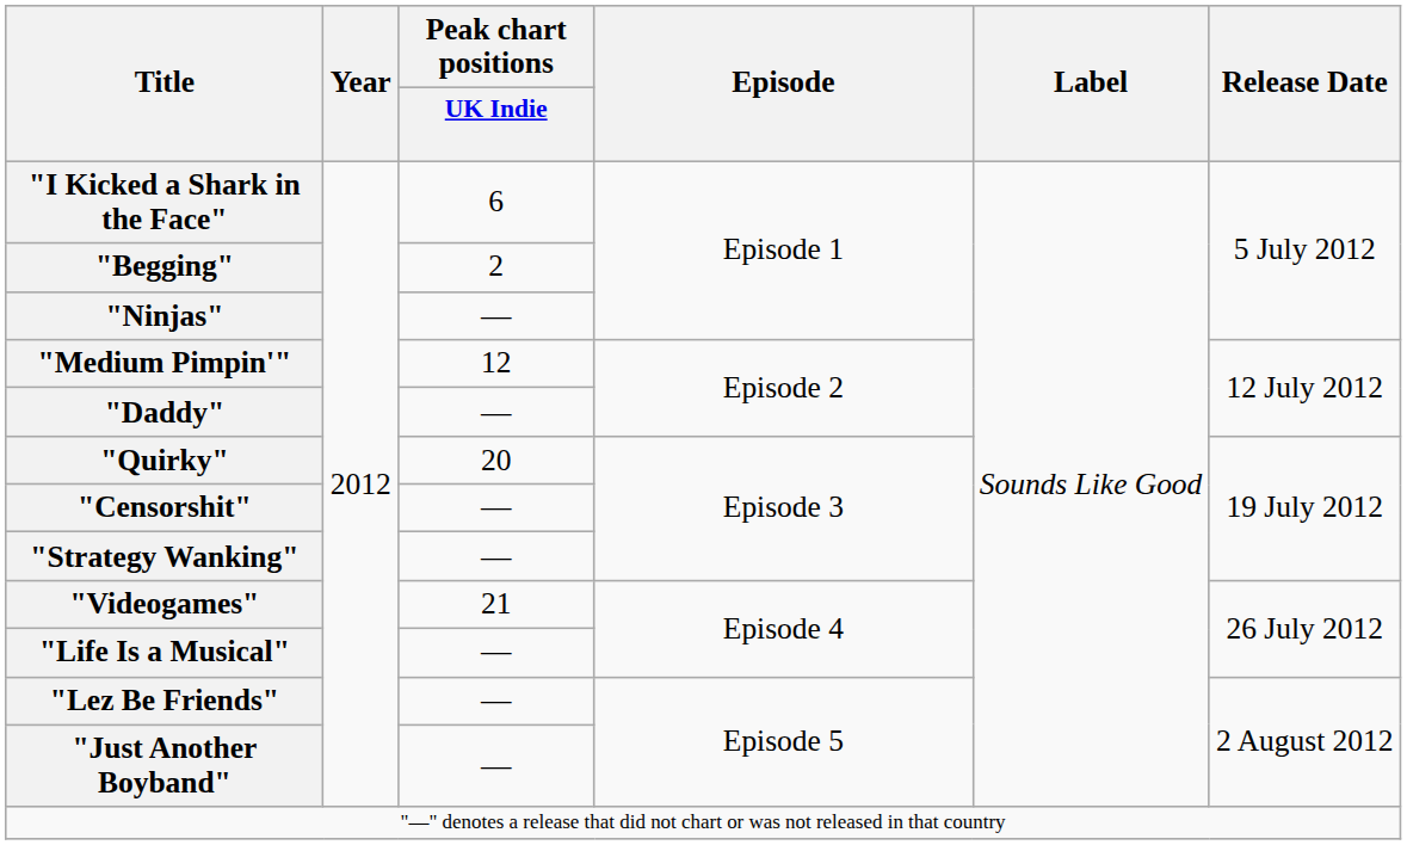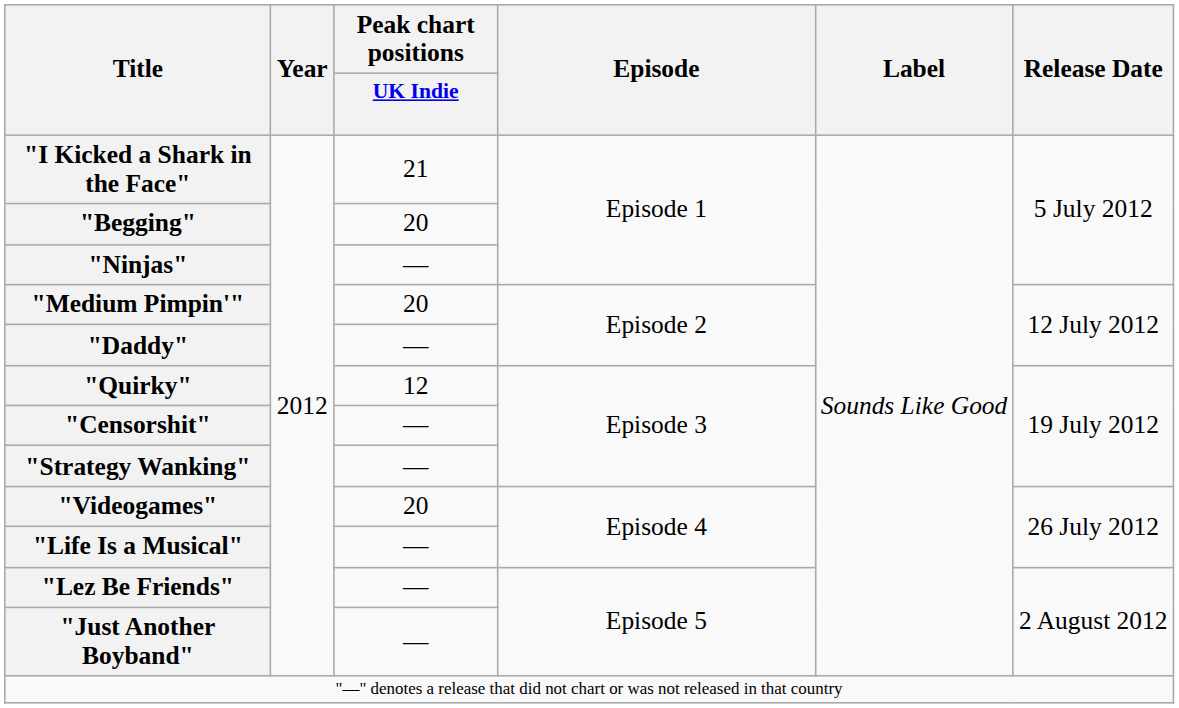"I Kicked a Shark in the Face" | Peak chart positions / UK Indie: 6 -> 21
"Begging" | Peak chart positions / UK Indie: 2 -> 20
"Medium Pimpin'" | Peak chart positions / UK Indie: 12 -> 20
"Quirky" | Peak chart positions / UK Indie: 20 -> 12
"Videogames" | Peak chart positions / UK Indie: 21 -> 20
